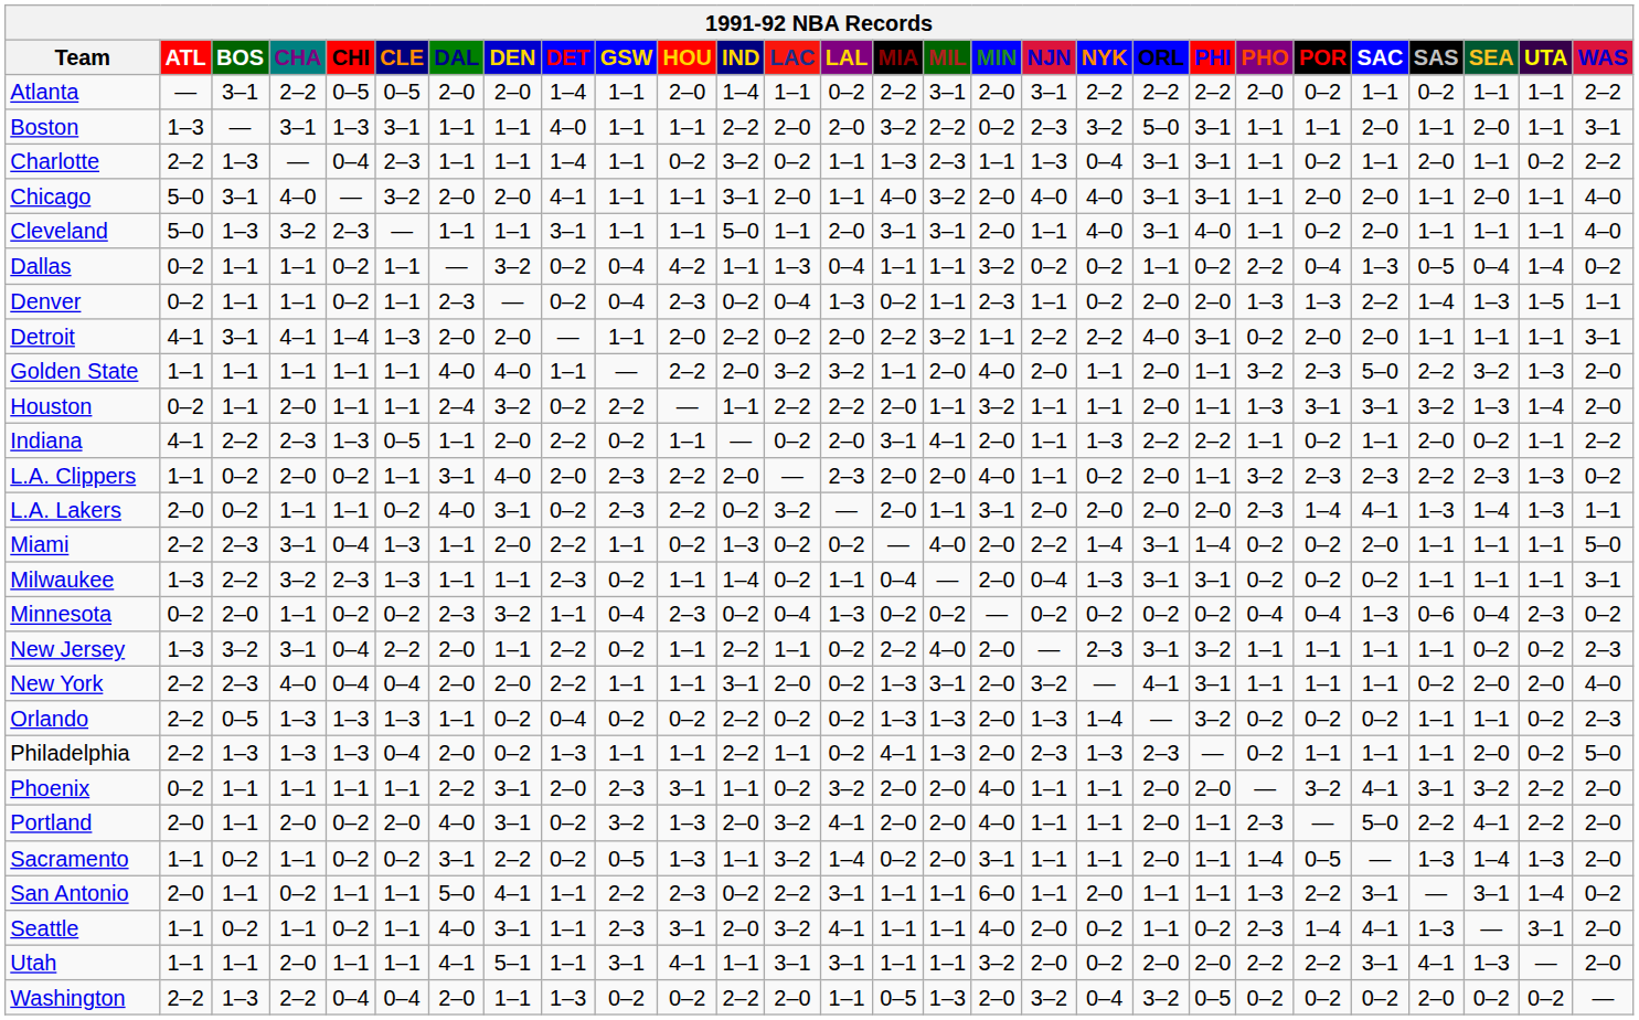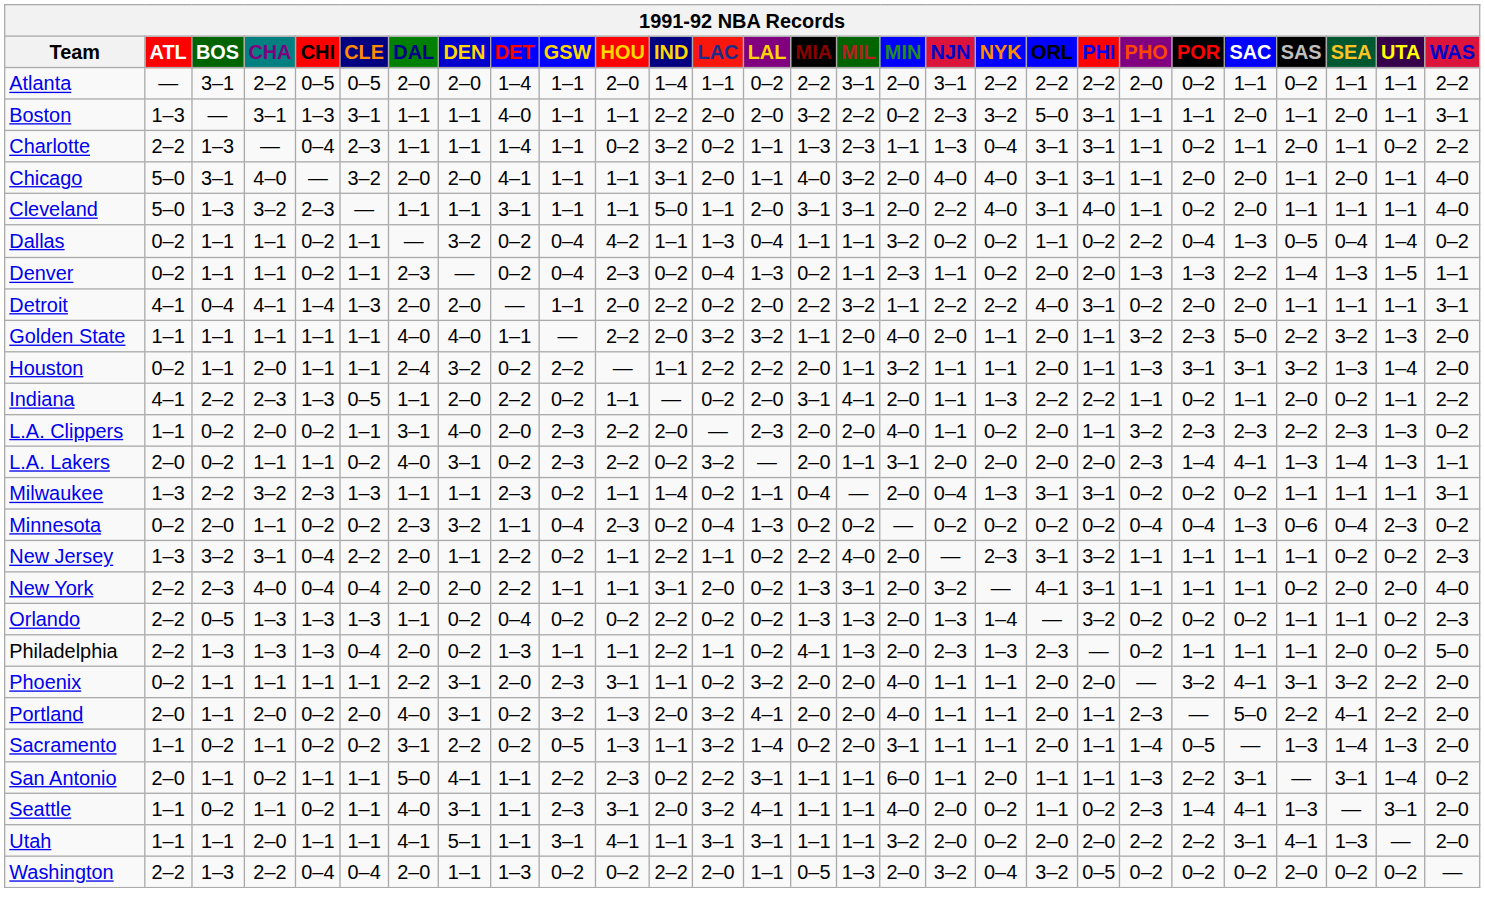Cleveland | NJN: 1–1 -> 2–2
Detroit | BOS: 3–1 -> 0–4
- row: Miami | 2–2 | 2–3 | 3–1 | 0–4 | 1–3 | 1–1 | 2–0 | 2–2 | 1–1 | 0–2 | 1–3 | 0–2 | 0–2 | — | 4–0 | 2–0 | 2–2 | 1–4 | 3–1 | 1–4 | 0–2 | 0–2 | 2–0 | 1–1 | 1–1 | 1–1 | 5–0
